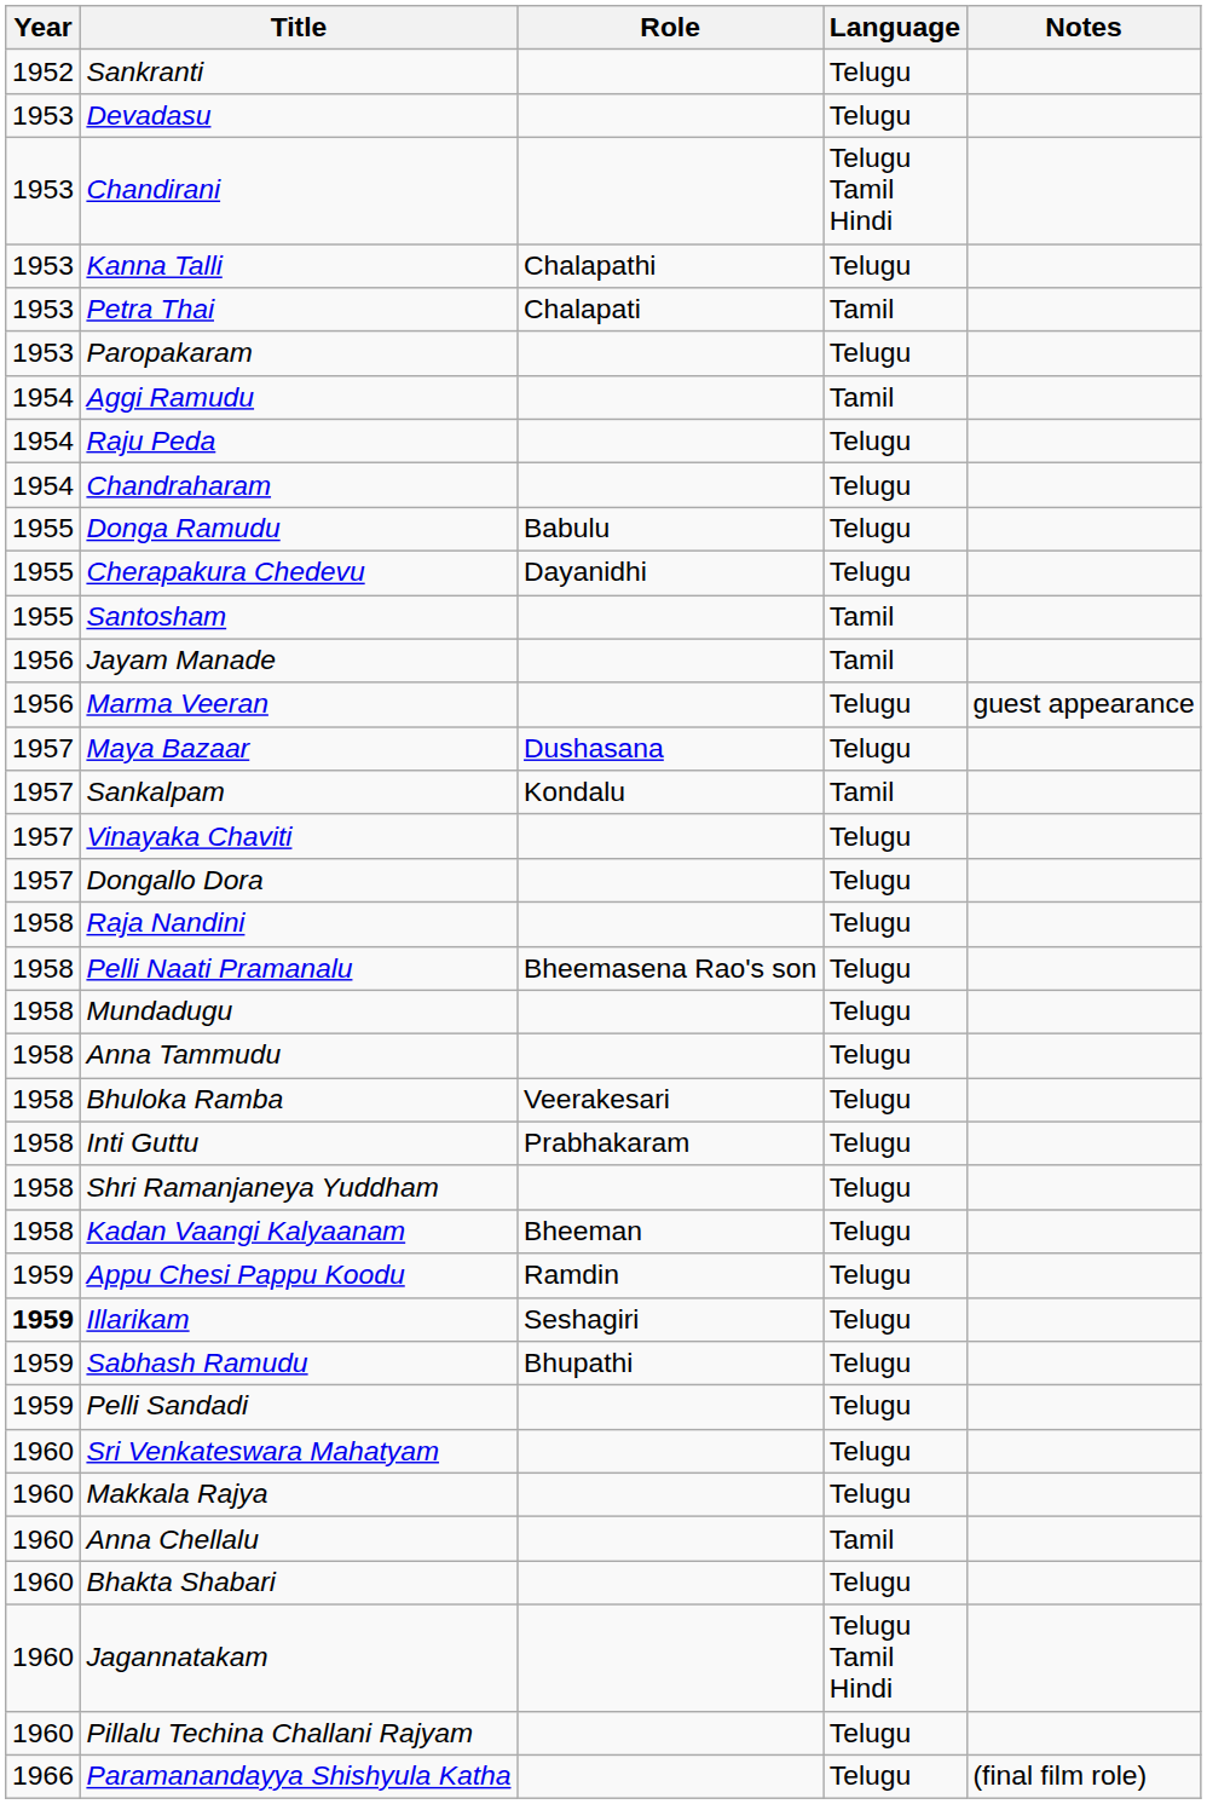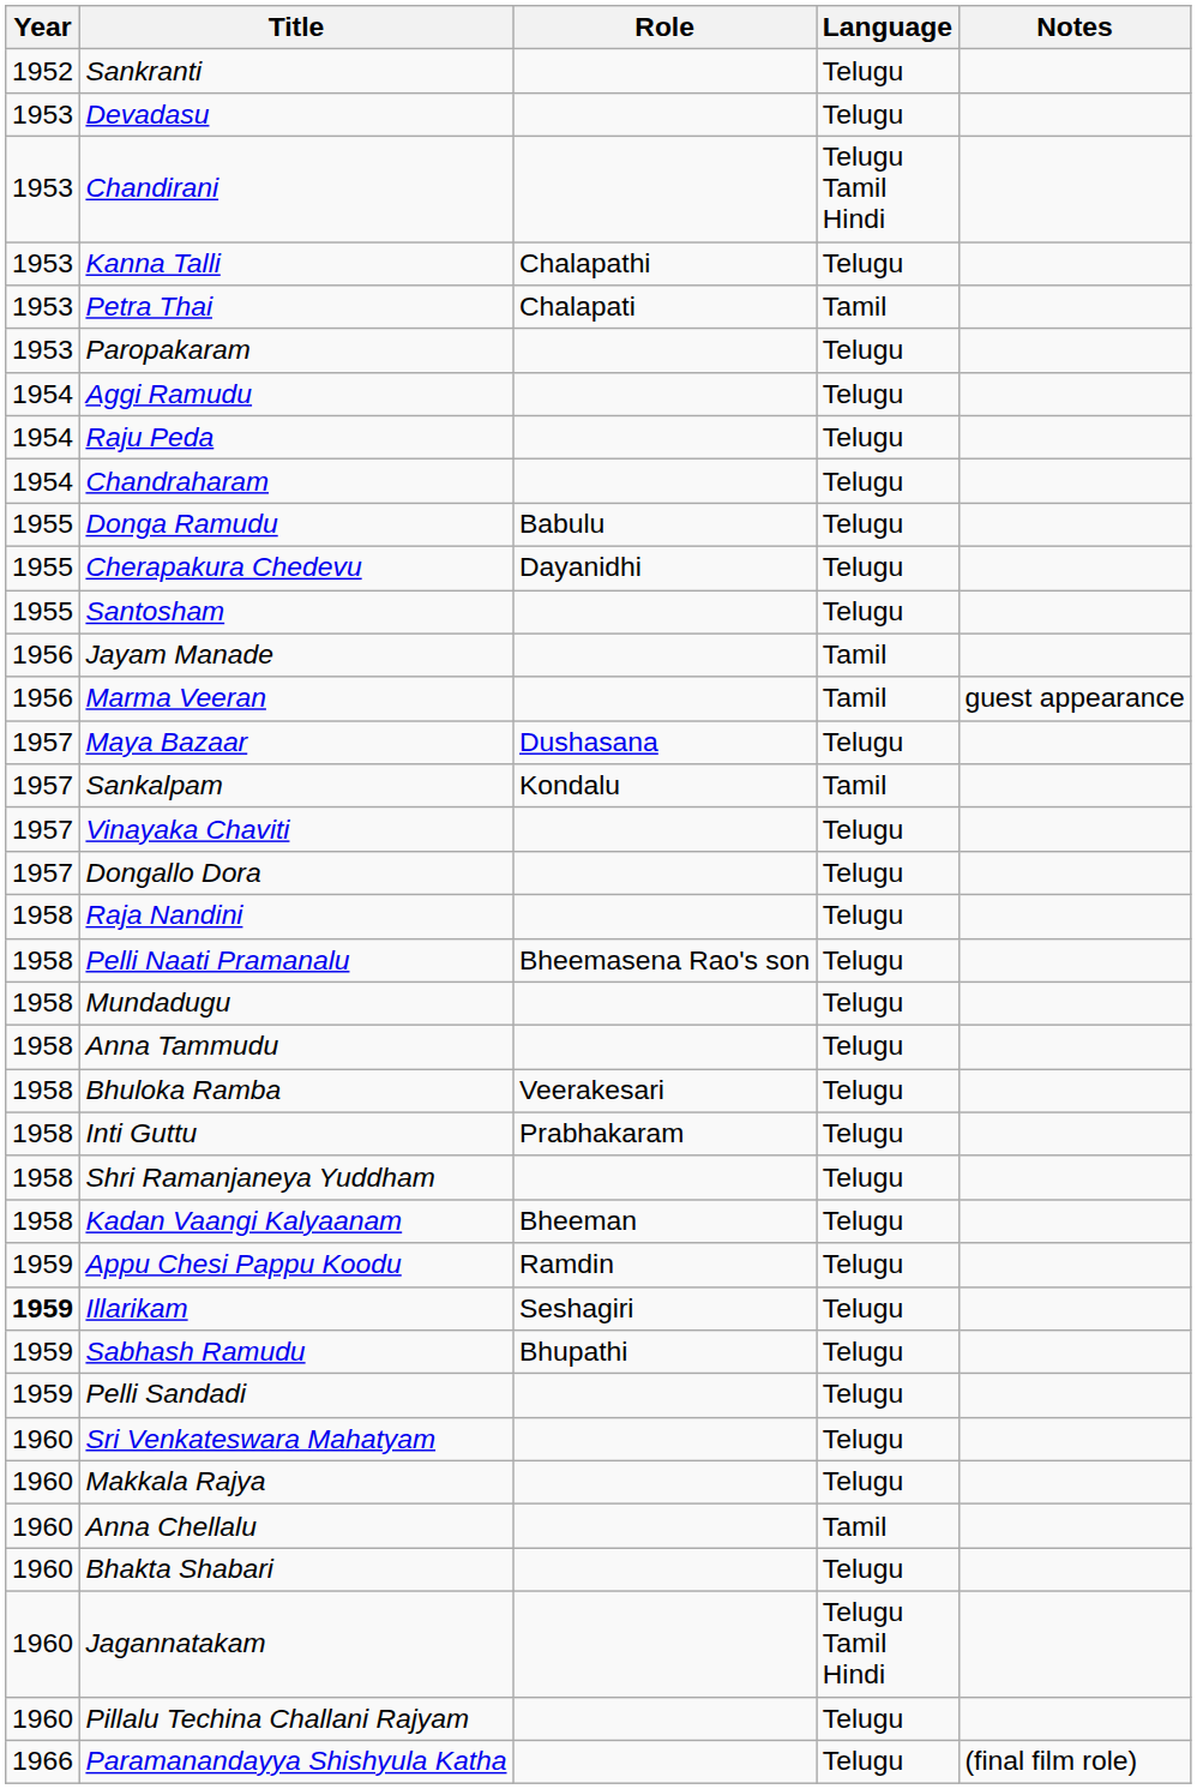Aggi Ramudu | Language: Tamil -> Telugu
Santosham | Language: Tamil -> Telugu
Marma Veeran | Language: Telugu -> Tamil
